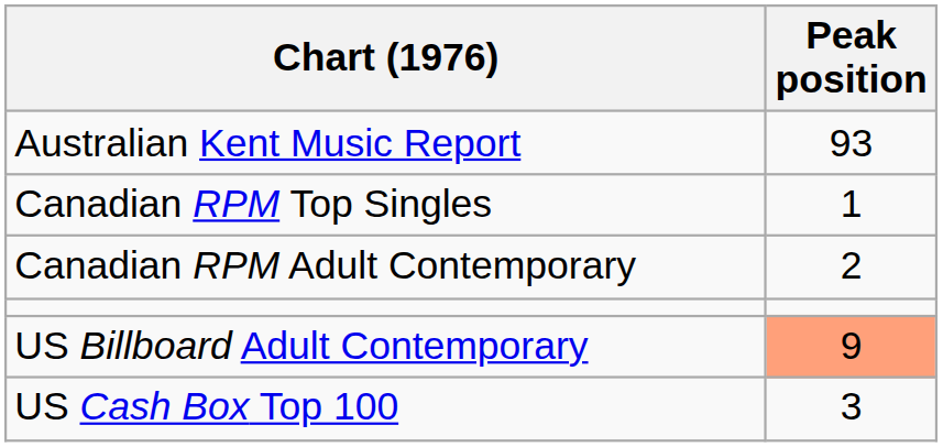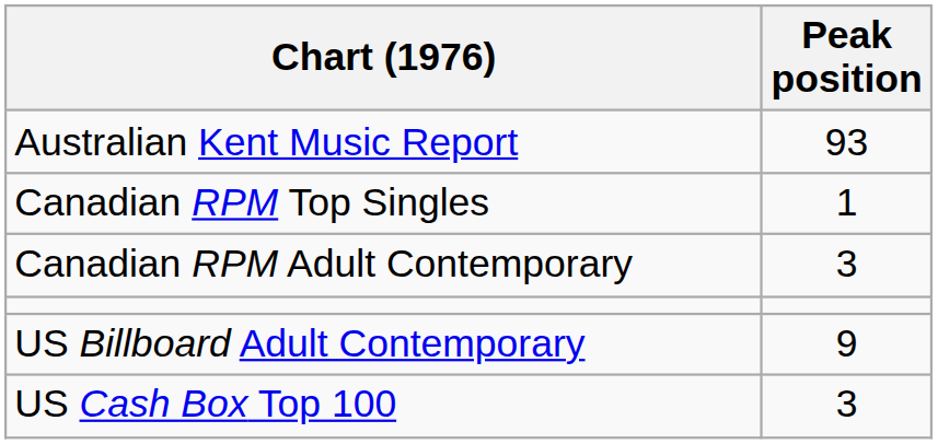Canadian RPM Adult Contemporary | Peak position: 2 -> 3
US Billboard Adult Contemporary | Peak position: lightsalmon background -> no background
